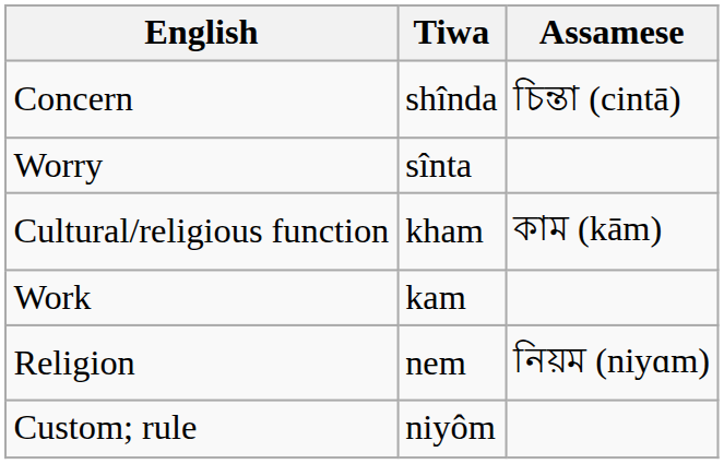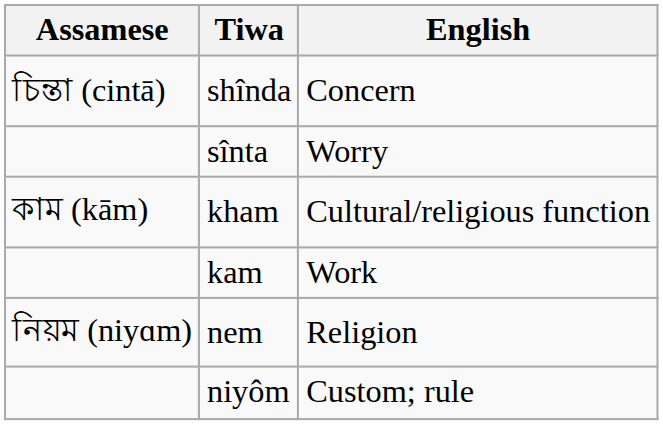columns swapped: Assamese <-> English
